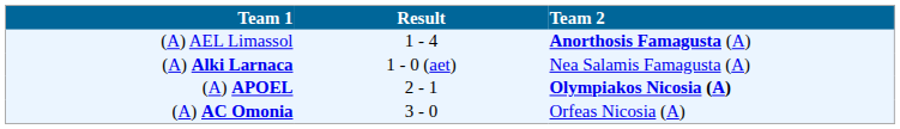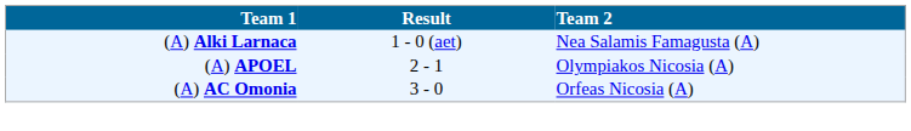- row: (A) AEL Limassol | 1 - 4 | Anorthosis Famagusta (A)
(A) APOEL | Team 2: bold -> normal
